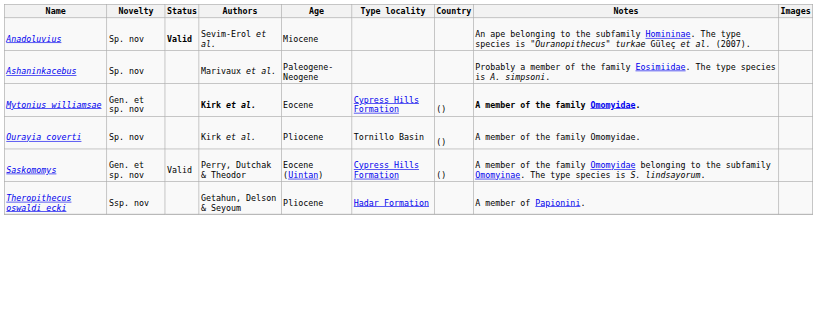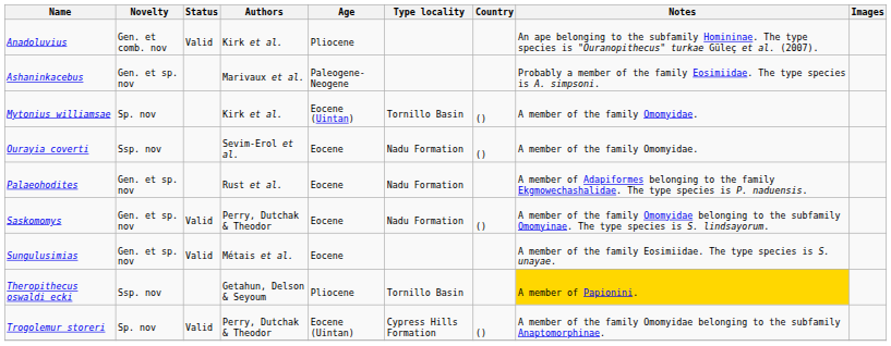Anadoluvius | Novelty: Sp. nov -> Gen. et comb. nov
Anadoluvius | Status: bold -> normal
Anadoluvius | Authors: Sevim-Erol et al. -> Kirk et al.
Anadoluvius | Age: Miocene -> Pliocene
Ashaninkacebus | Novelty: Sp. nov -> Gen. et sp. nov
Mytonius williamsae | Novelty: Gen. et sp. nov -> Sp. nov
Mytonius williamsae | Authors: bold -> normal
Mytonius williamsae | Age: Eocene -> Eocene (Uintan)
Mytonius williamsae | Type locality: Cypress Hills Formation -> Tornillo Basin
Mytonius williamsae | Notes: bold -> normal
Ourayia coverti | Novelty: Sp. nov -> Ssp. nov
Ourayia coverti | Authors: Kirk et al. -> Sevim-Erol et al.
Ourayia coverti | Age: Pliocene -> Eocene
Ourayia coverti | Type locality: Tornillo Basin -> Nadu Formation
+ row: Palaeohodites | Gen. et sp. nov | Rust et al. | Eocene | Nadu Formation | A member of Adapiformes belonging to the family Ekgmowechashalidae. The type species is P. naduensis.
Saskomomys | Age: Eocene (Uintan) -> Eocene
Saskomomys | Type locality: Cypress Hills Formation -> Nadu Formation
+ row: Sungulusimias | Gen. et sp. nov | Valid | Métais et al. | Eocene | A member of the family Eosimiidae. The type species is S. unayae.
Theropithecus oswaldi ecki | Type locality: Hadar Formation -> Tornillo Basin
Theropithecus oswaldi ecki | Notes: no background -> gold background
+ row: Trogolemur storeri | Sp. nov | Valid | Perry, Dutchak & Theodor | Eocene (Uintan) | Cypress Hills Formation | () | A member of the family Omomyidae belonging to the subfamily Anaptomorphinae.
